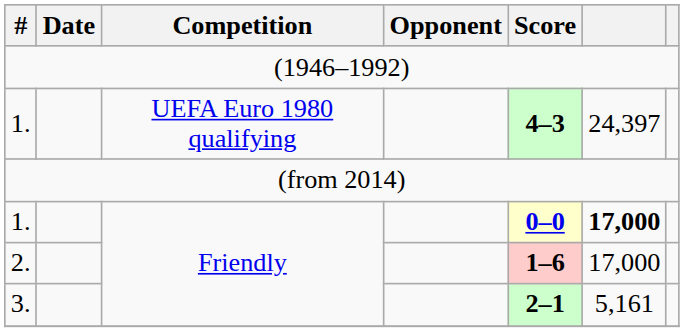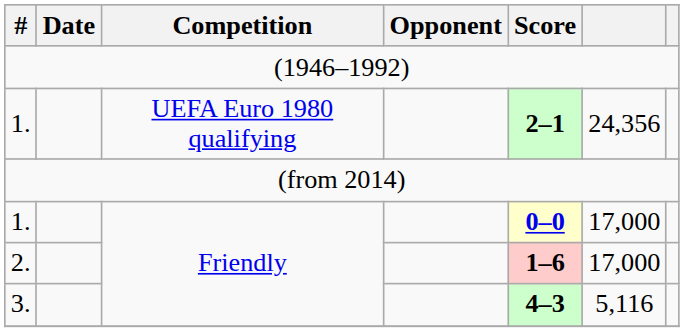1. / UEFA Euro 1980 qualifying | Score: 4–3 -> 2–1
1. / UEFA Euro 1980 qualifying | column 6: 24,397 -> 24,356
1. / Friendly | column 6: bold -> normal
3. | Score: 2–1 -> 4–3
3. | column 6: 5,161 -> 5,116
